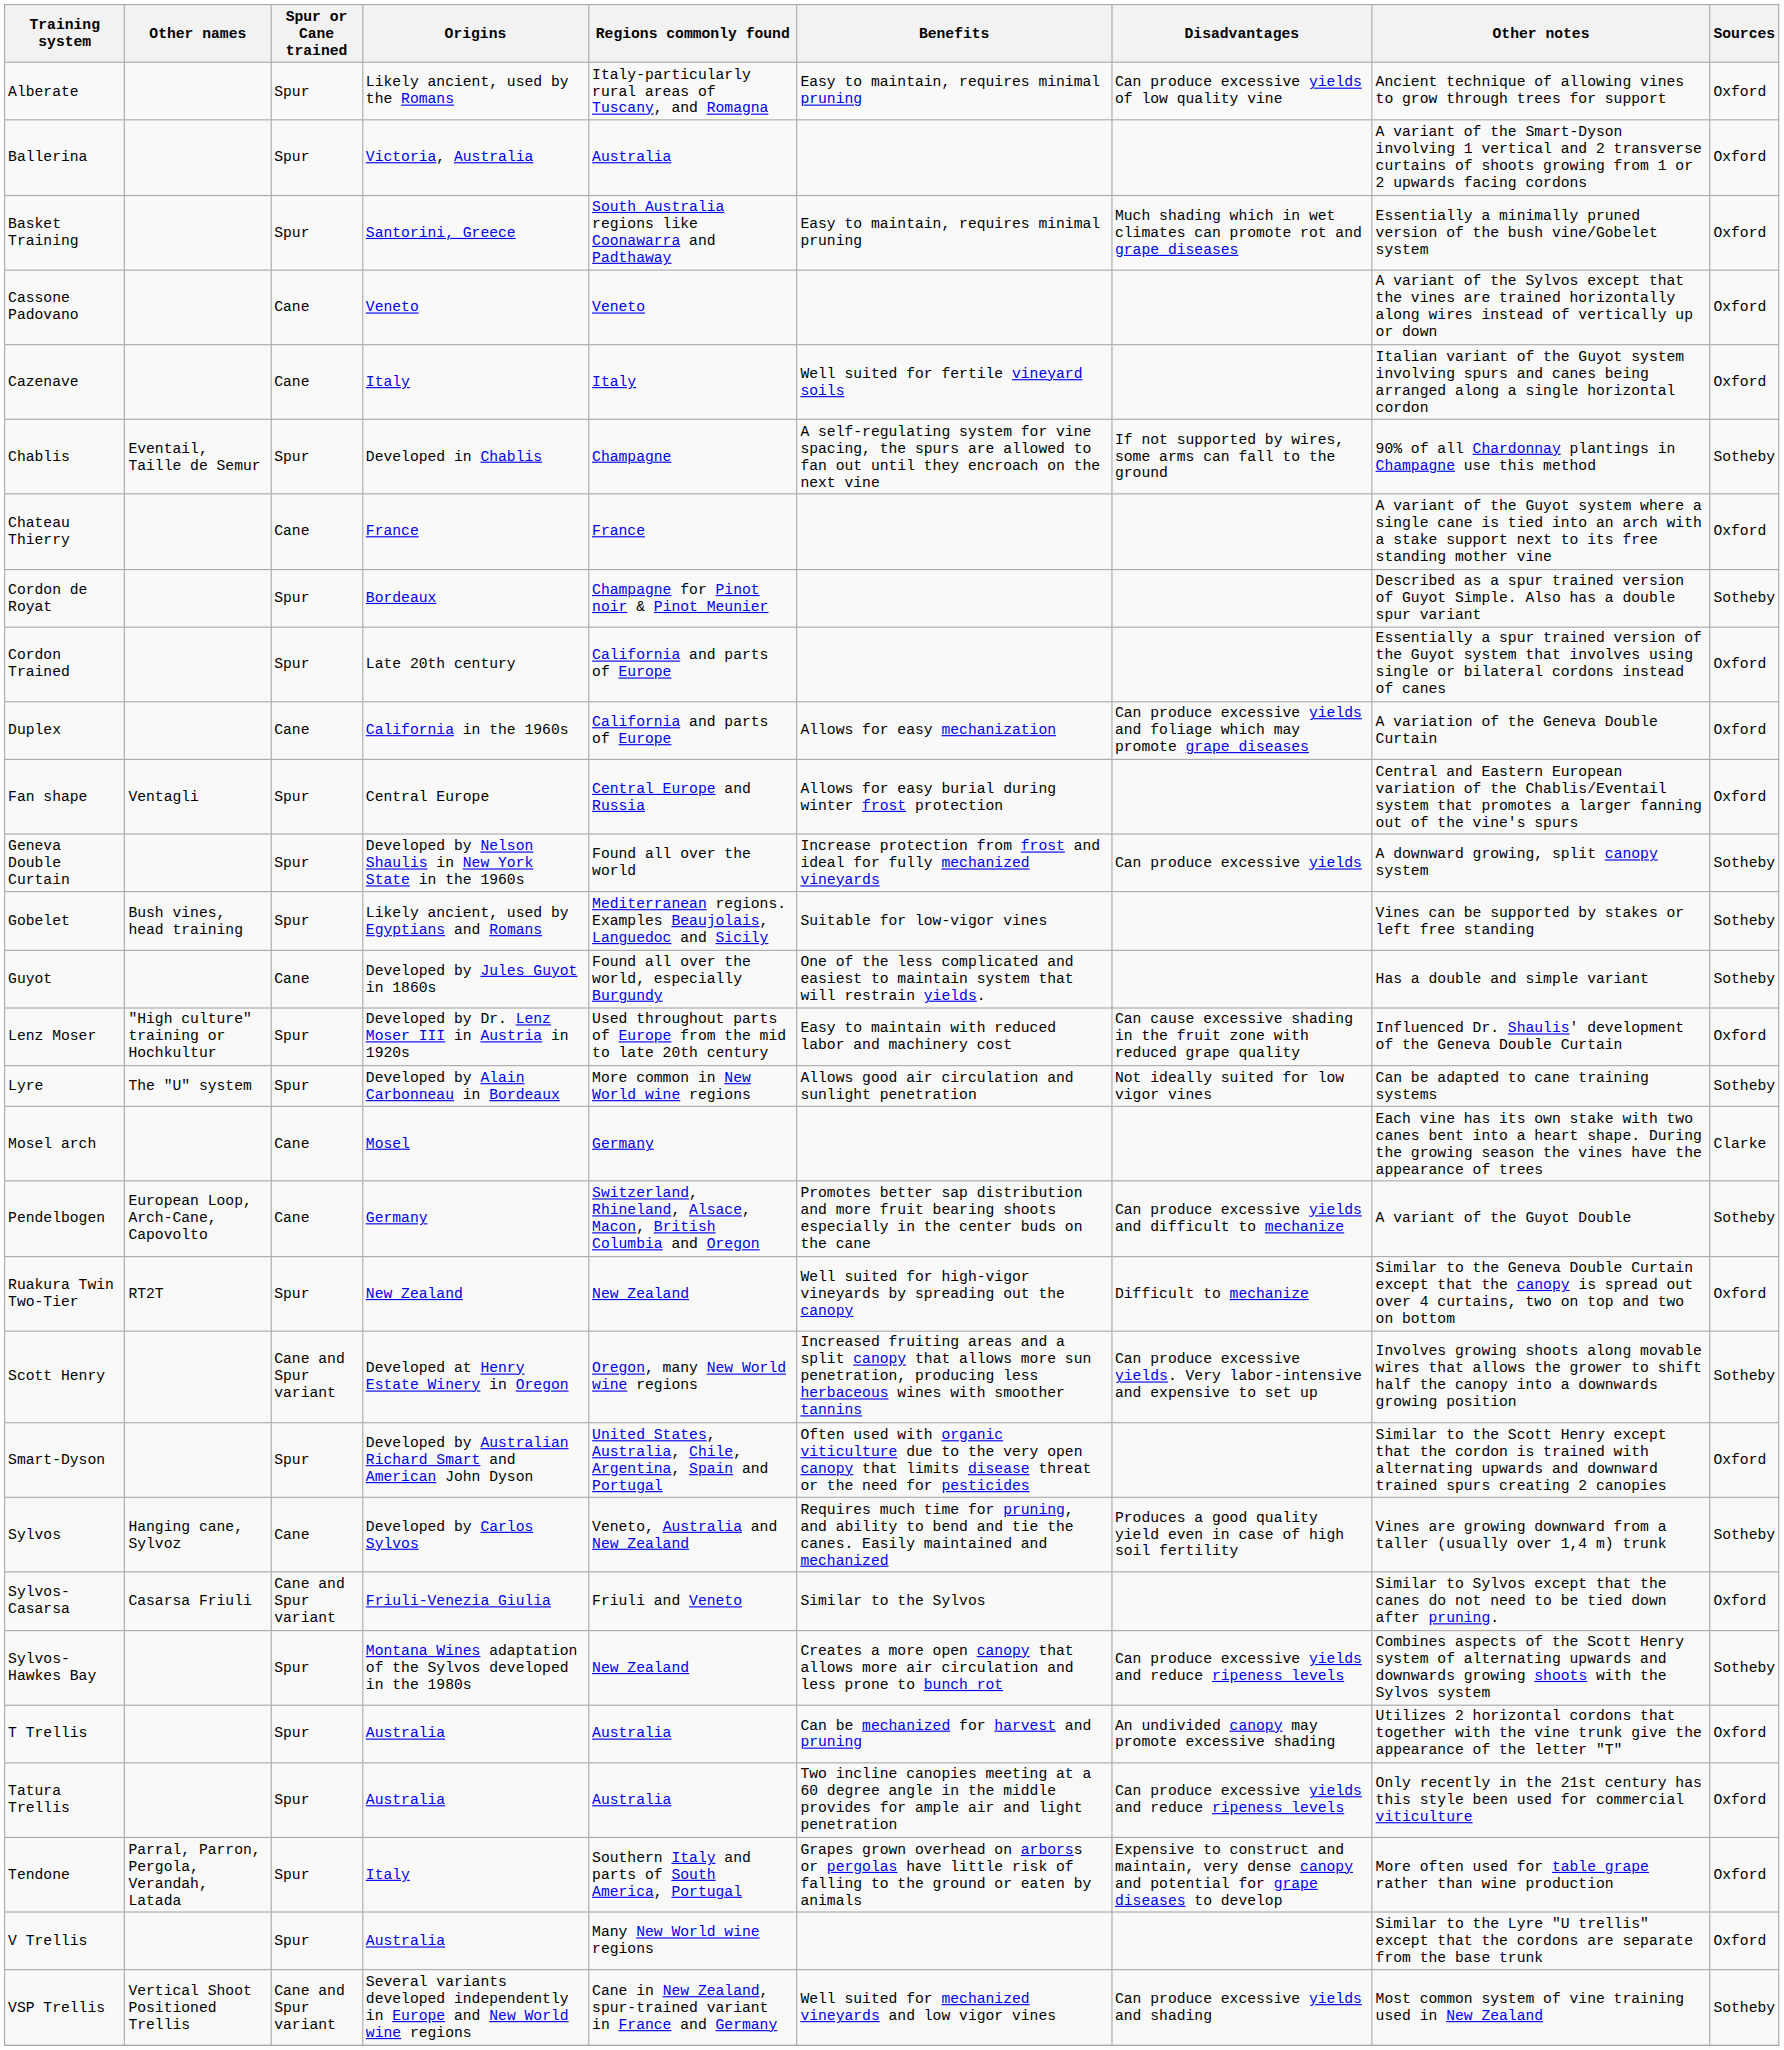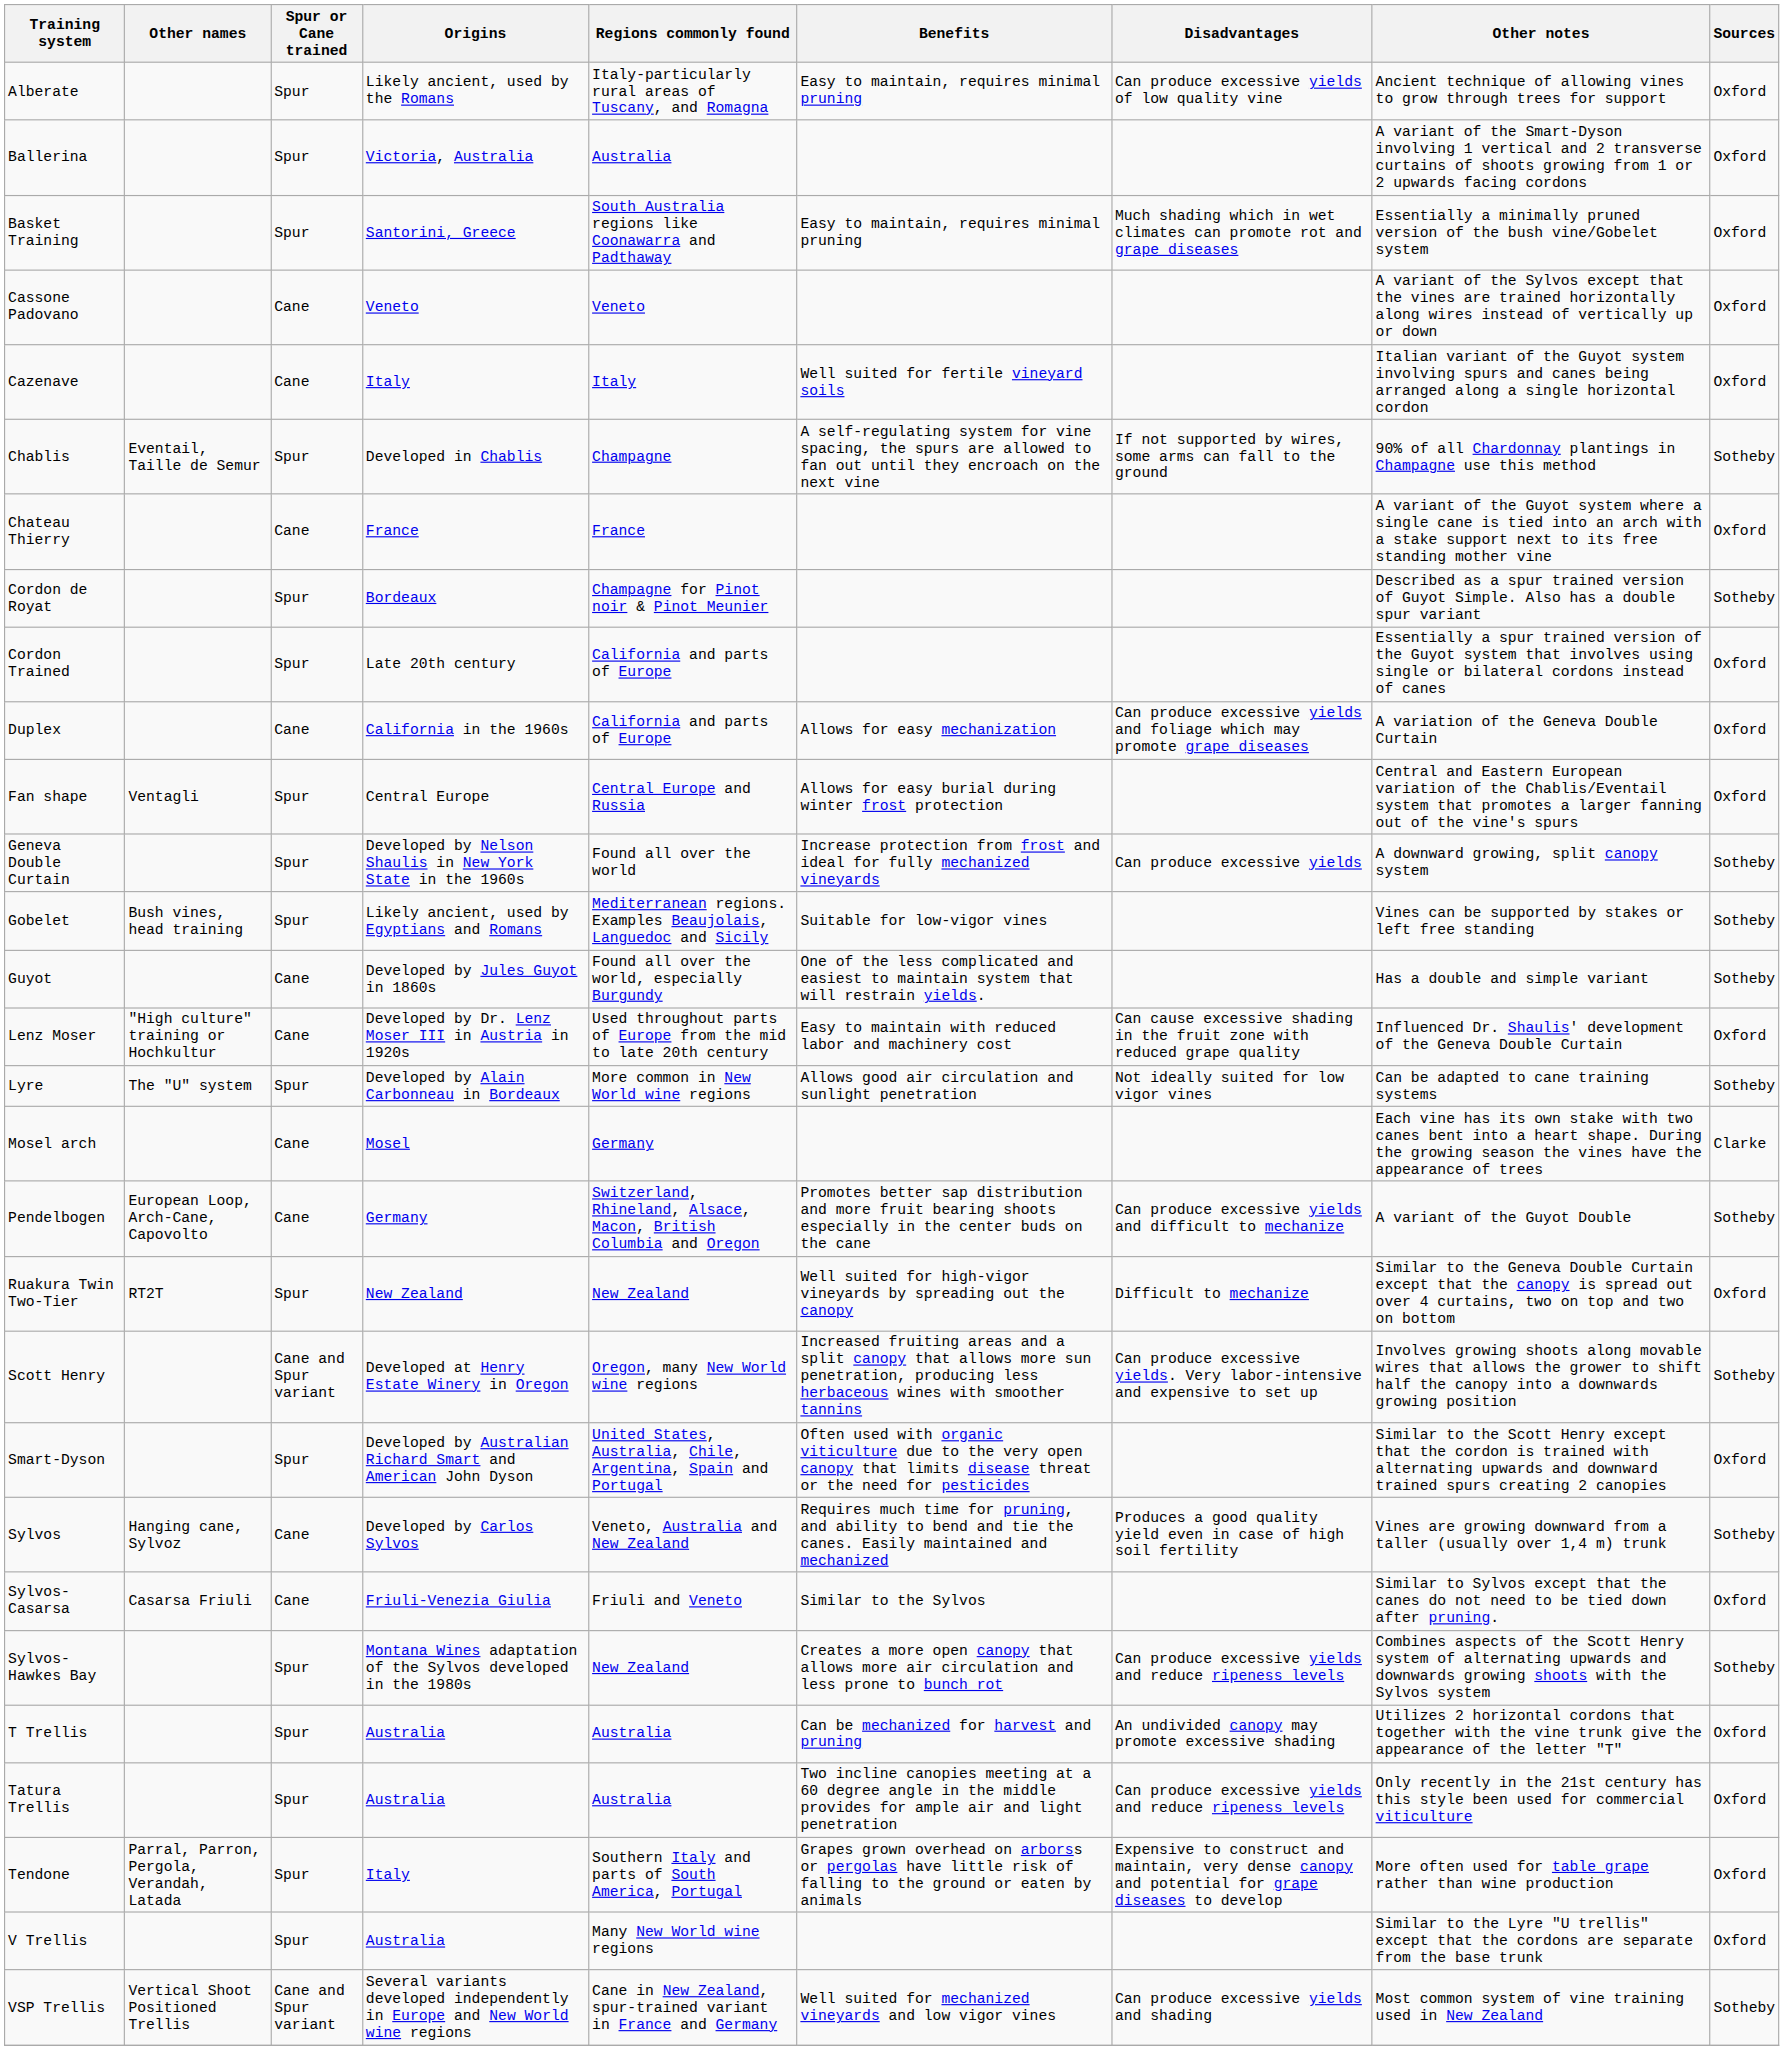Lenz Moser | Spur or Cane trained: Spur -> Cane
Sylvos-Casarsa | Spur or Cane trained: Cane and Spur variant -> Cane
